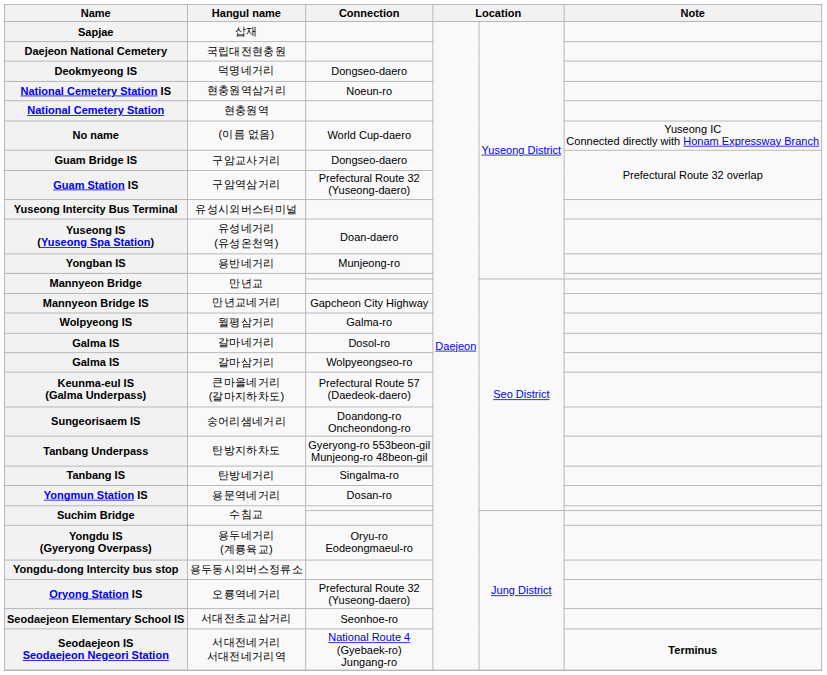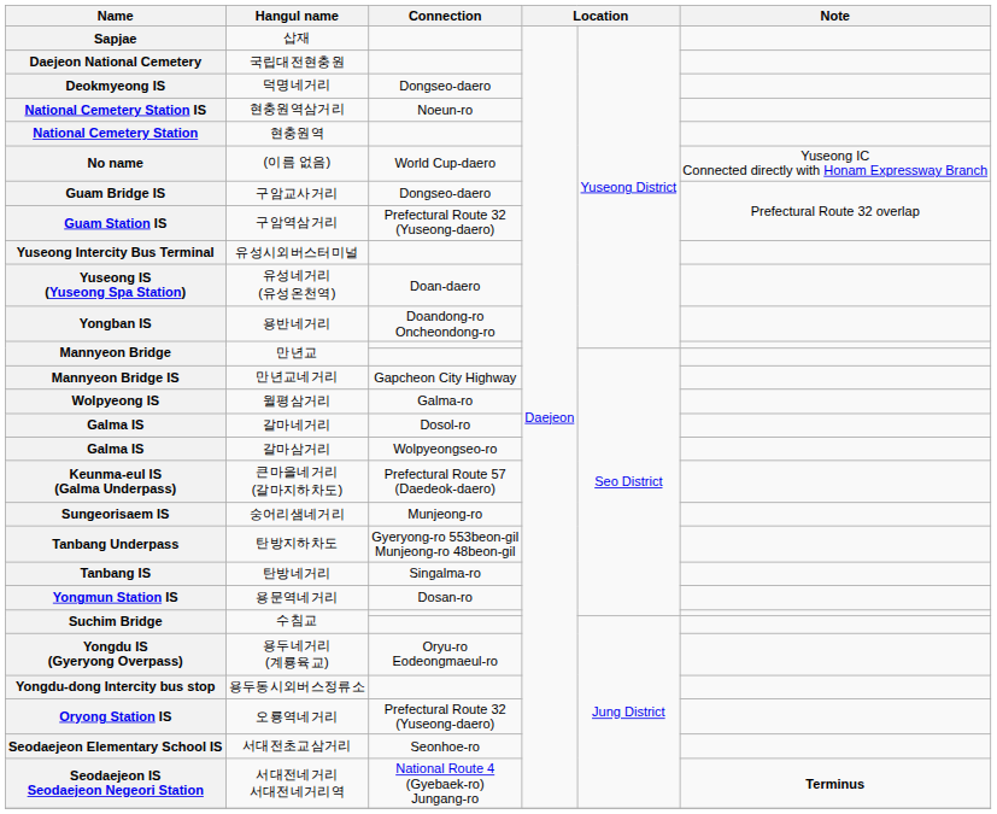용반네거리 | Connection: Munjeong-ro -> Doandong-ro Oncheondong-ro
숭어리샘네거리 | Connection: Doandong-ro Oncheondong-ro -> Munjeong-ro
